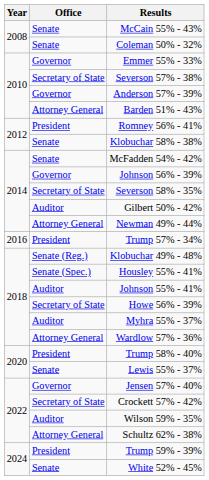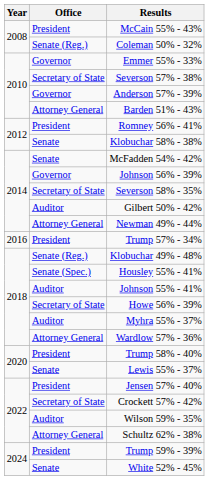McCain 55% - 43% | Office: Senate -> President
Coleman 50% - 32% | Office: Senate -> Senate (Reg.)
Jensen 57% - 40% | Office: Governor -> President
